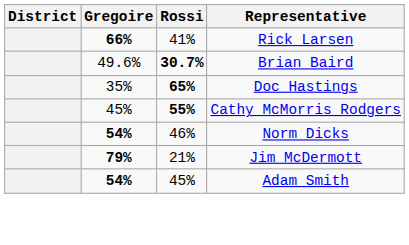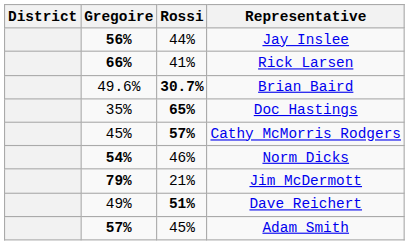+ row: 56% | 44% | Jay Inslee
Cathy McMorris Rodgers | Rossi: 55% -> 57%
+ row: 49% | 51% | Dave Reichert
Adam Smith | Gregoire: 54% -> 57%
